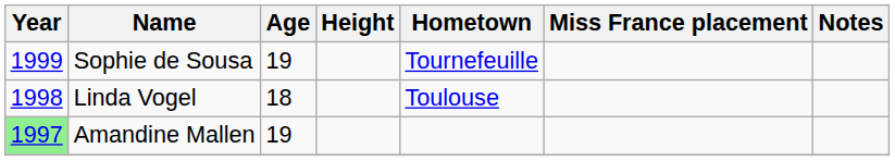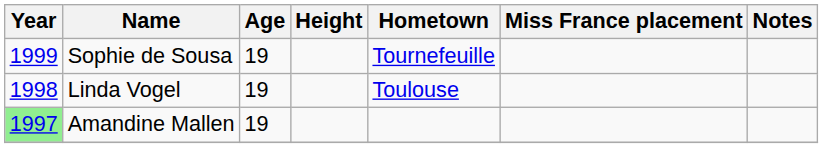Linda Vogel | Age: 18 -> 19
